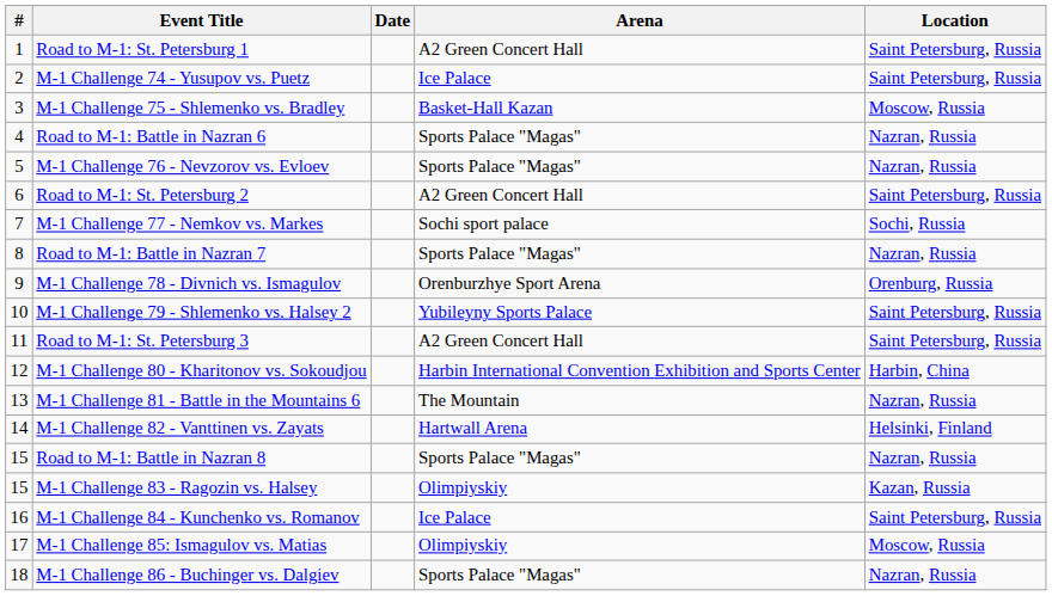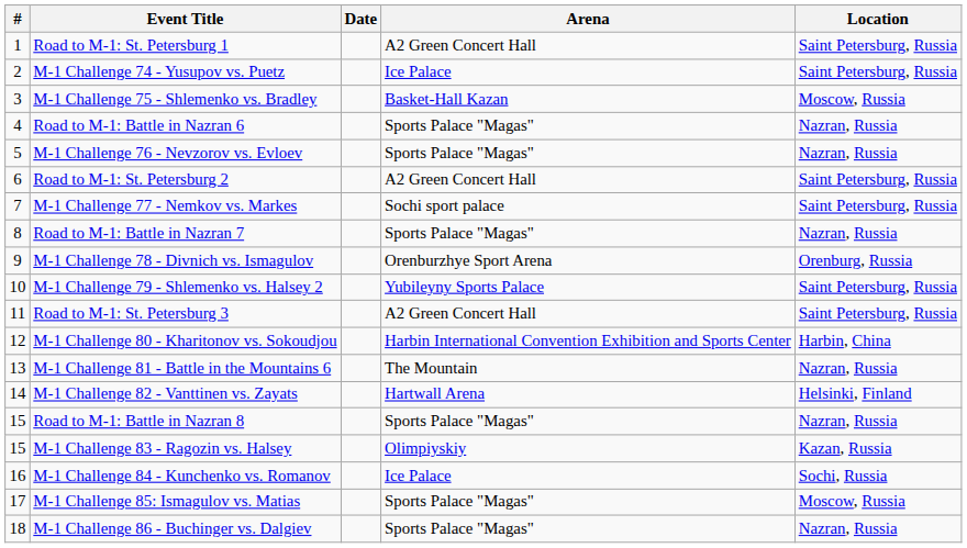M-1 Challenge 77 - Nemkov vs. Markes | Location: Sochi, Russia -> Saint Petersburg, Russia
M-1 Challenge 84 - Kunchenko vs. Romanov | Location: Saint Petersburg, Russia -> Sochi, Russia
M-1 Challenge 85: Ismagulov vs. Matias | Arena: Olimpiyskiy -> Sports Palace "Magas"
